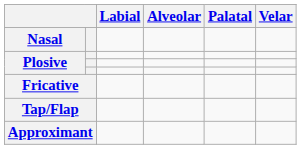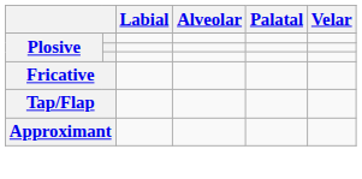- row: Nasal
